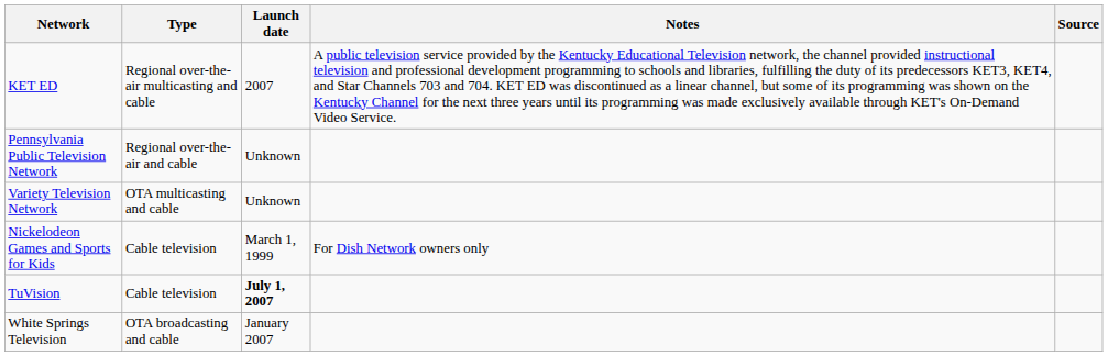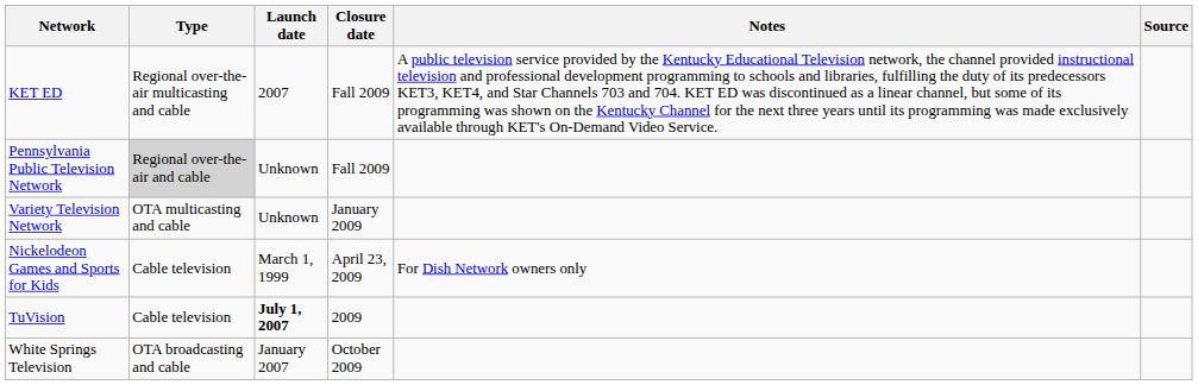+ column: Closure date | Fall 2009 | Fall 2009 | January 2009 | April 23, 2009 | 2009 | October 2009
Pennsylvania Public Television Network | Type: no background -> lightgrey background
